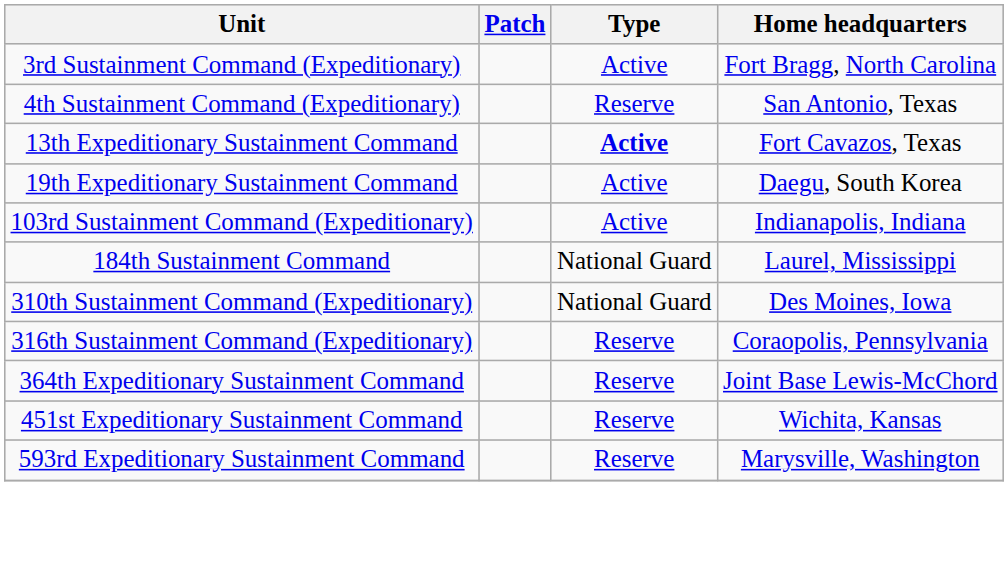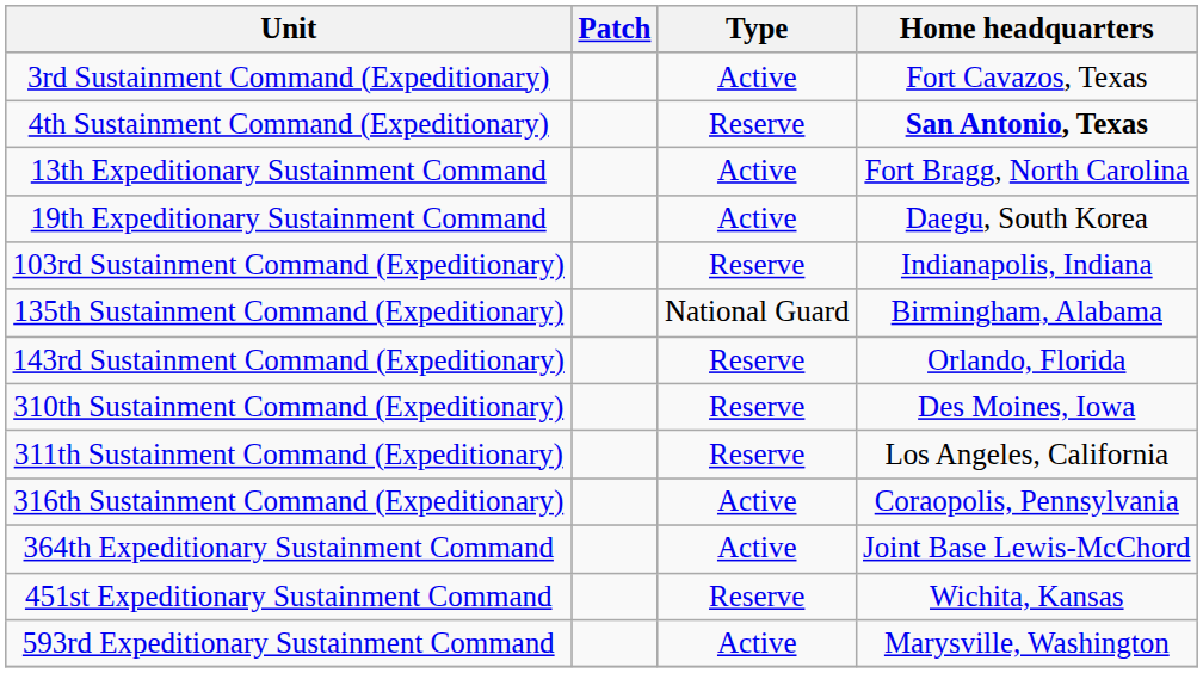3rd Sustainment Command (Expeditionary) | Home headquarters: Fort Bragg, North Carolina -> Fort Cavazos, Texas
4th Sustainment Command (Expeditionary) | Home headquarters: normal -> bold
13th Expeditionary Sustainment Command | Type: bold -> normal
13th Expeditionary Sustainment Command | Home headquarters: Fort Cavazos, Texas -> Fort Bragg, North Carolina
103rd Sustainment Command (Expeditionary) | Type: Active -> Reserve
+ row: 135th Sustainment Command (Expeditionary) | National Guard | Birmingham, Alabama
+ row: 143rd Sustainment Command (Expeditionary) | Reserve | Orlando, Florida
- row: 184th Sustainment Command | National Guard | Laurel, Mississippi
310th Sustainment Command (Expeditionary) | Type: National Guard -> Reserve
+ row: 311th Sustainment Command (Expeditionary) | Reserve | Los Angeles, California
316th Sustainment Command (Expeditionary) | Type: Reserve -> Active
364th Expeditionary Sustainment Command | Type: Reserve -> Active
593rd Expeditionary Sustainment Command | Type: Reserve -> Active
